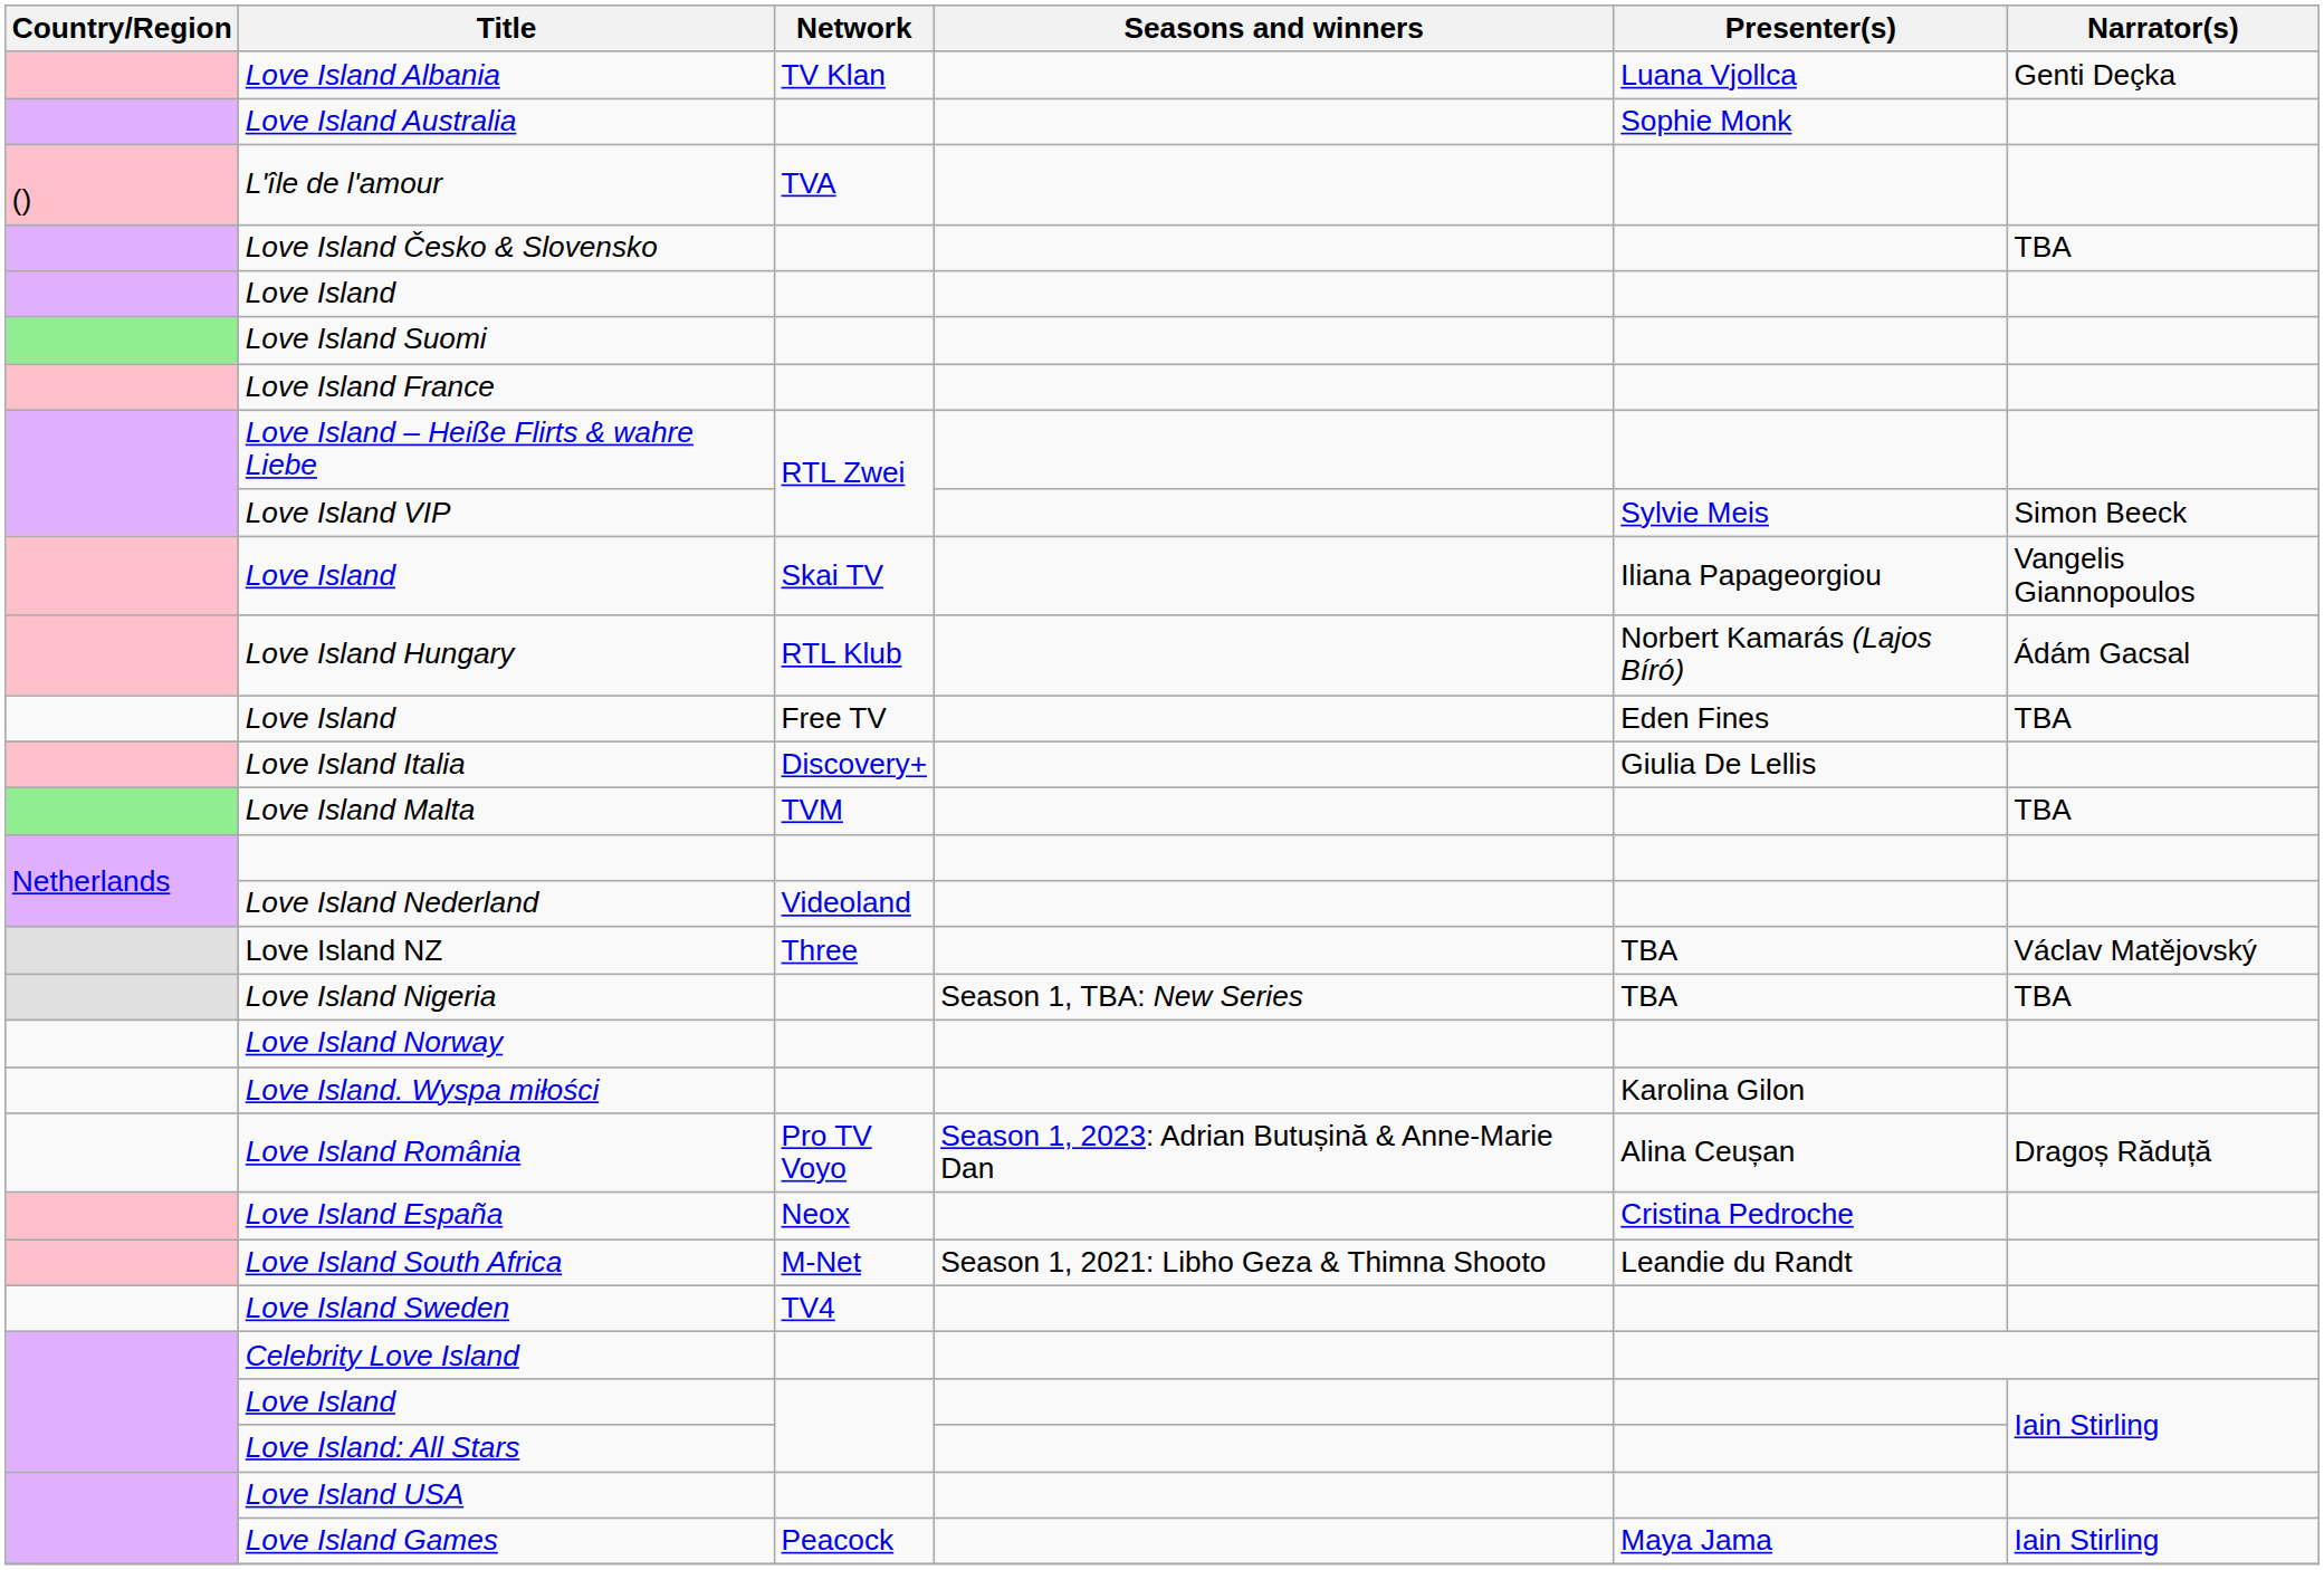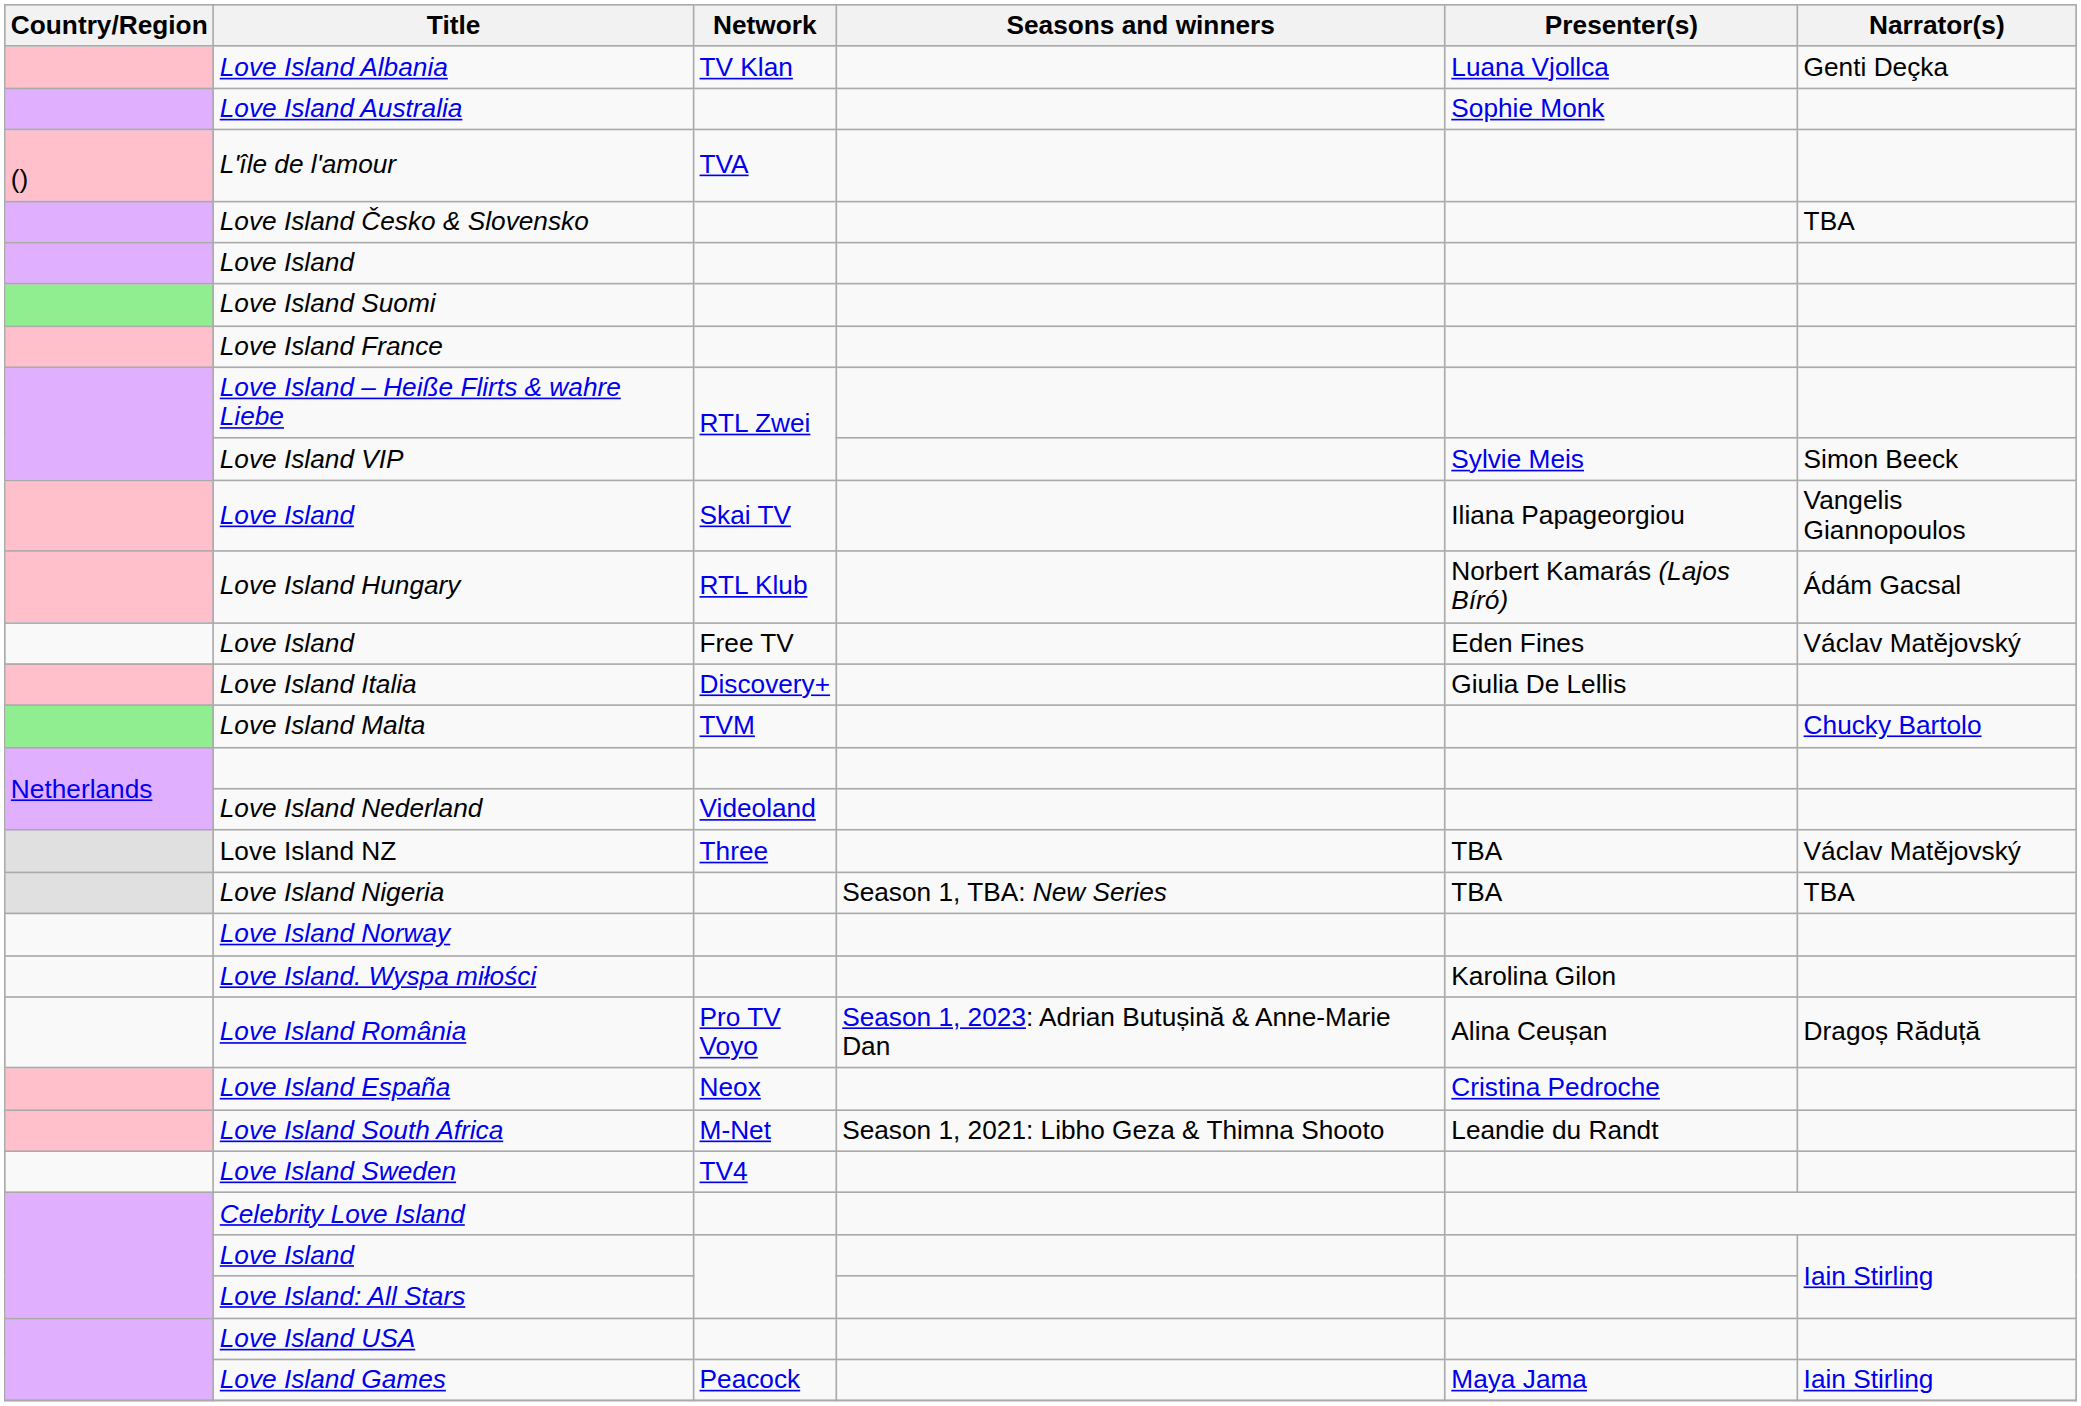Love Island / Free TV | Narrator(s): TBA -> Václav Matějovský
Love Island Malta | Narrator(s): TBA -> Chucky Bartolo
